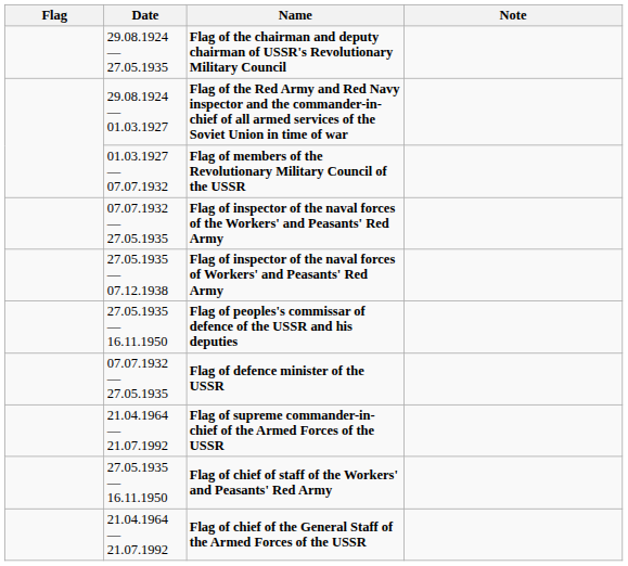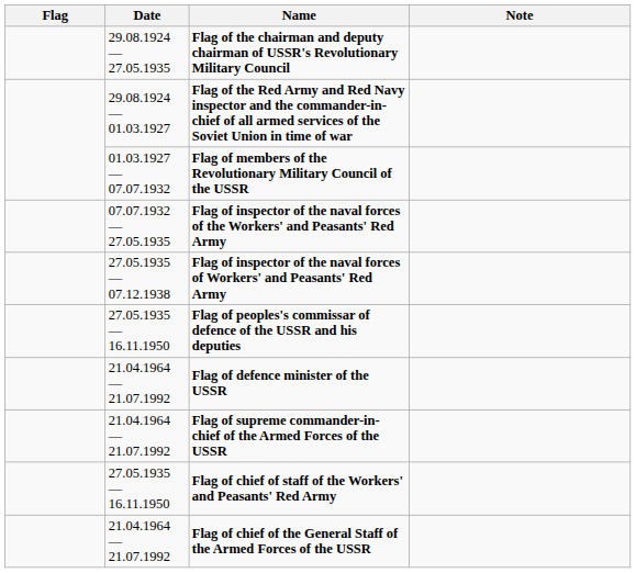Flag of defence minister of the USSR | Date: 07.07.1932 — 27.05.1935 -> 21.04.1964 — 21.07.1992
